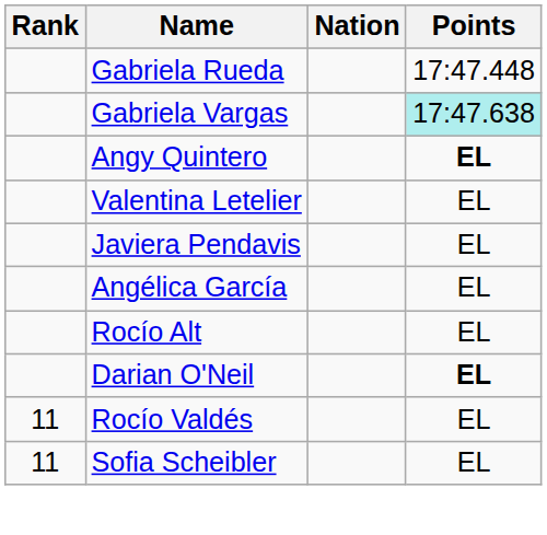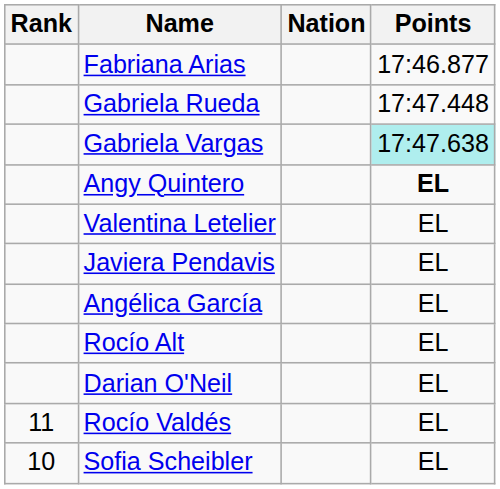+ row: Fabriana Arias | 17:46.877
Darian O'Neil | Points: bold -> normal
Sofia Scheibler | Rank: 11 -> 10
